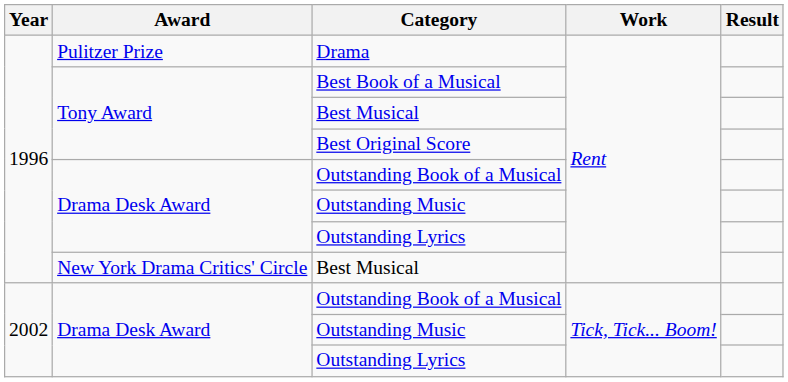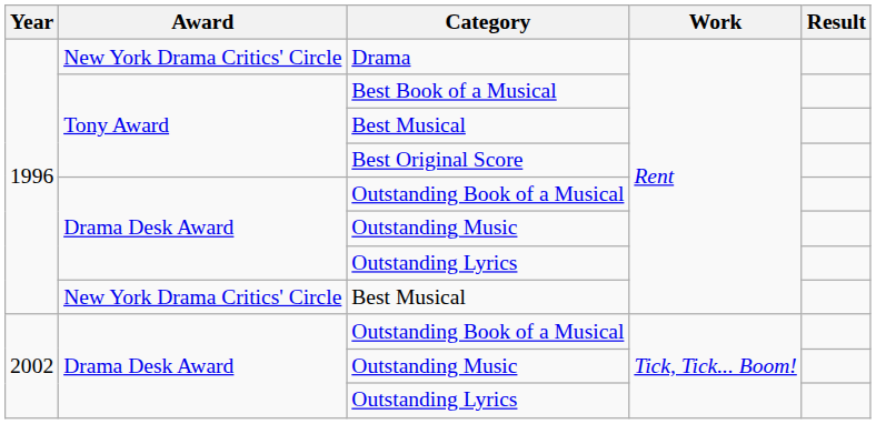Drama | Award: Pulitzer Prize -> New York Drama Critics' Circle
